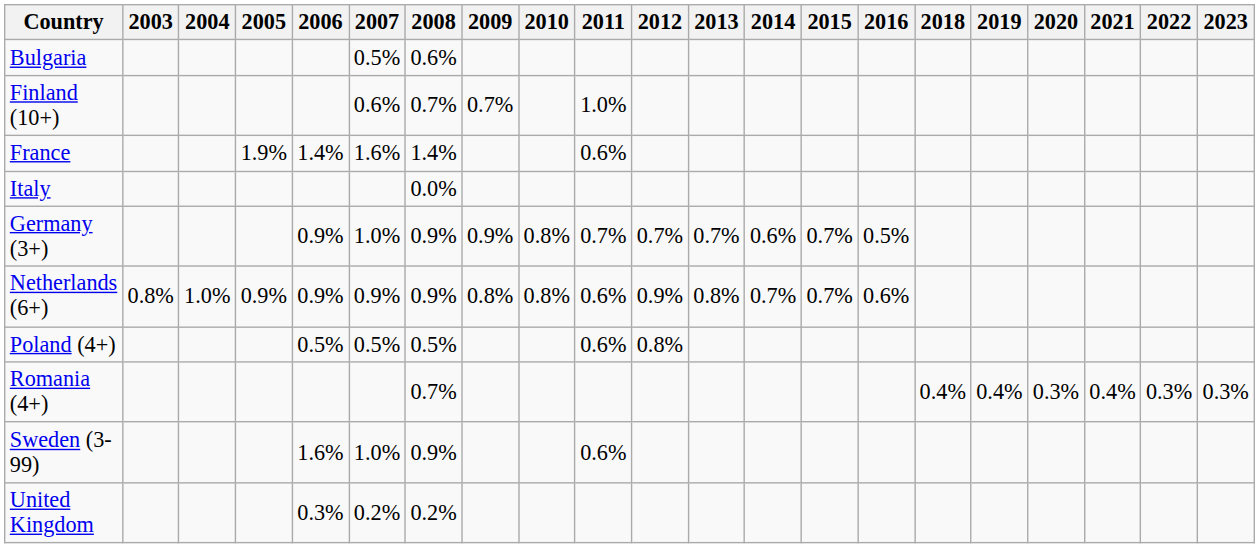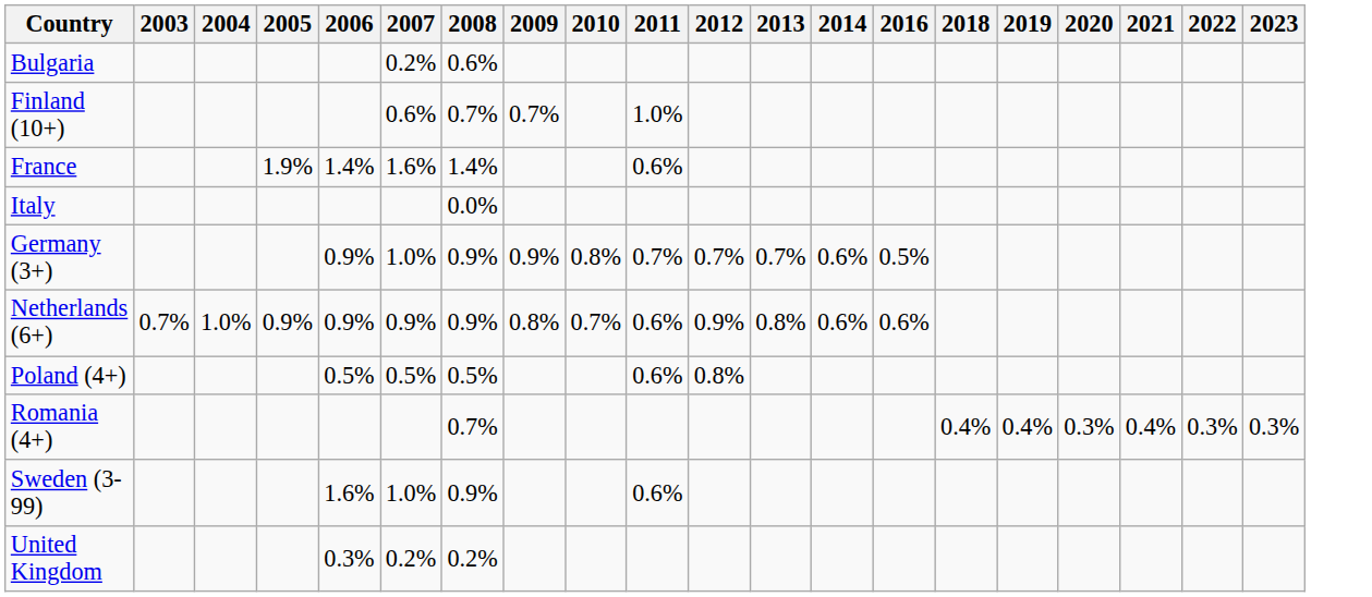- column: 2015 | 0.7% | 0.7%
Bulgaria | 2007: 0.5% -> 0.2%
Netherlands (6+) | 2003: 0.8% -> 0.7%
Netherlands (6+) | 2010: 0.8% -> 0.7%
Netherlands (6+) | 2014: 0.7% -> 0.6%
